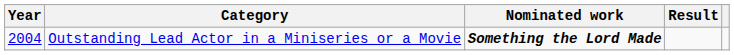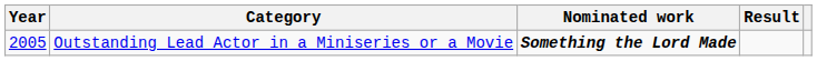Outstanding Lead Actor in a Miniseries or a Movie | Year: 2004 -> 2005
